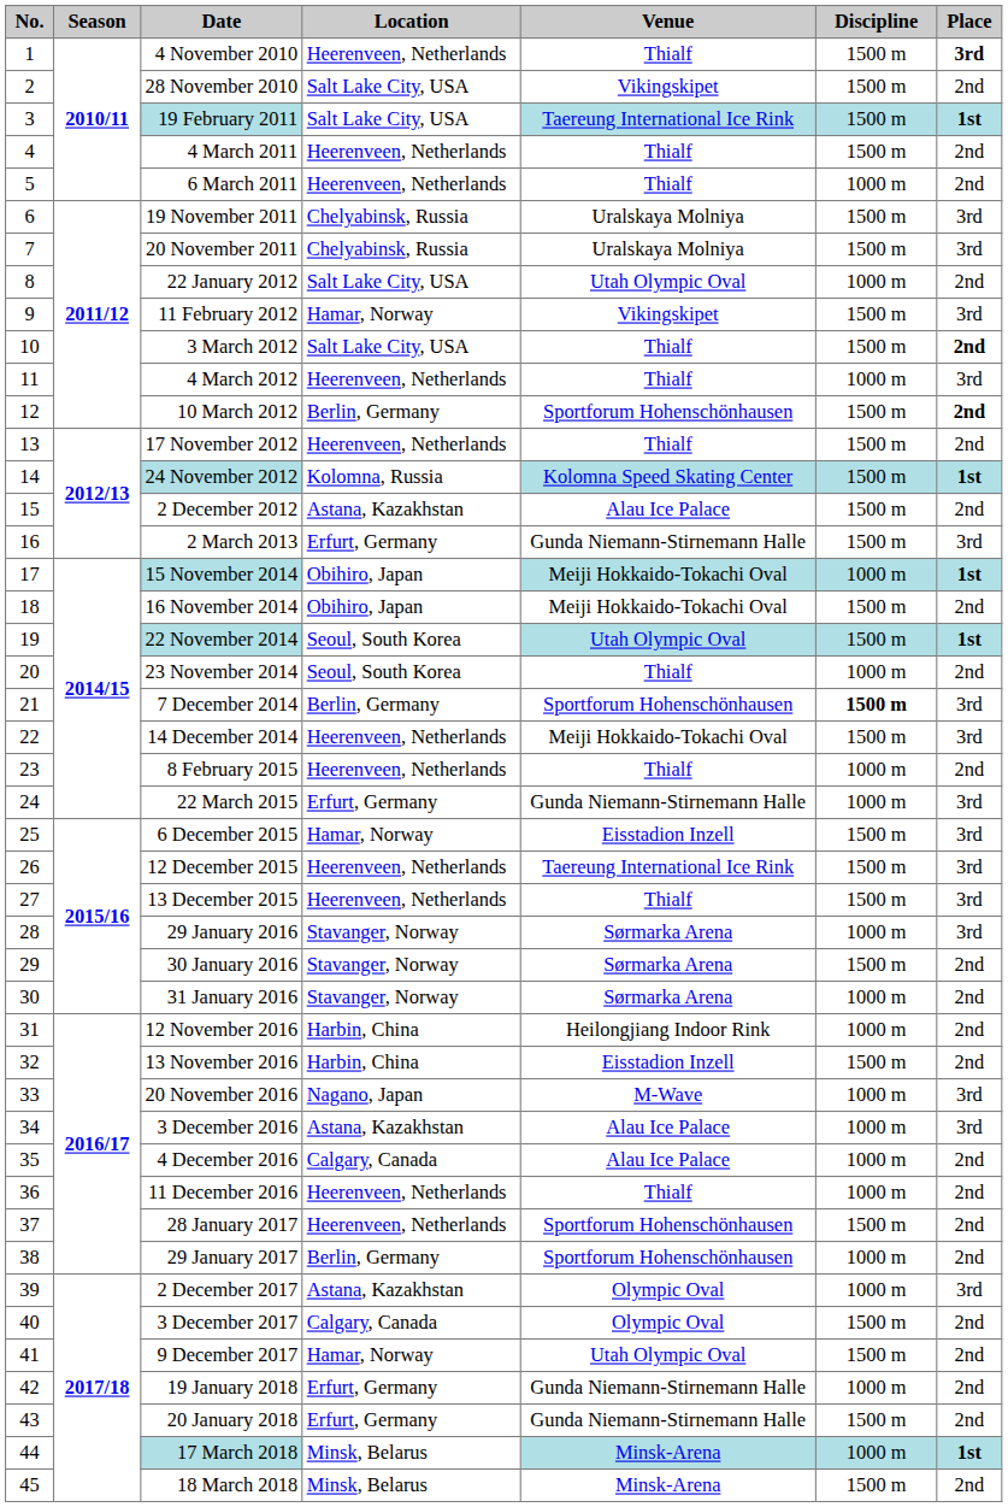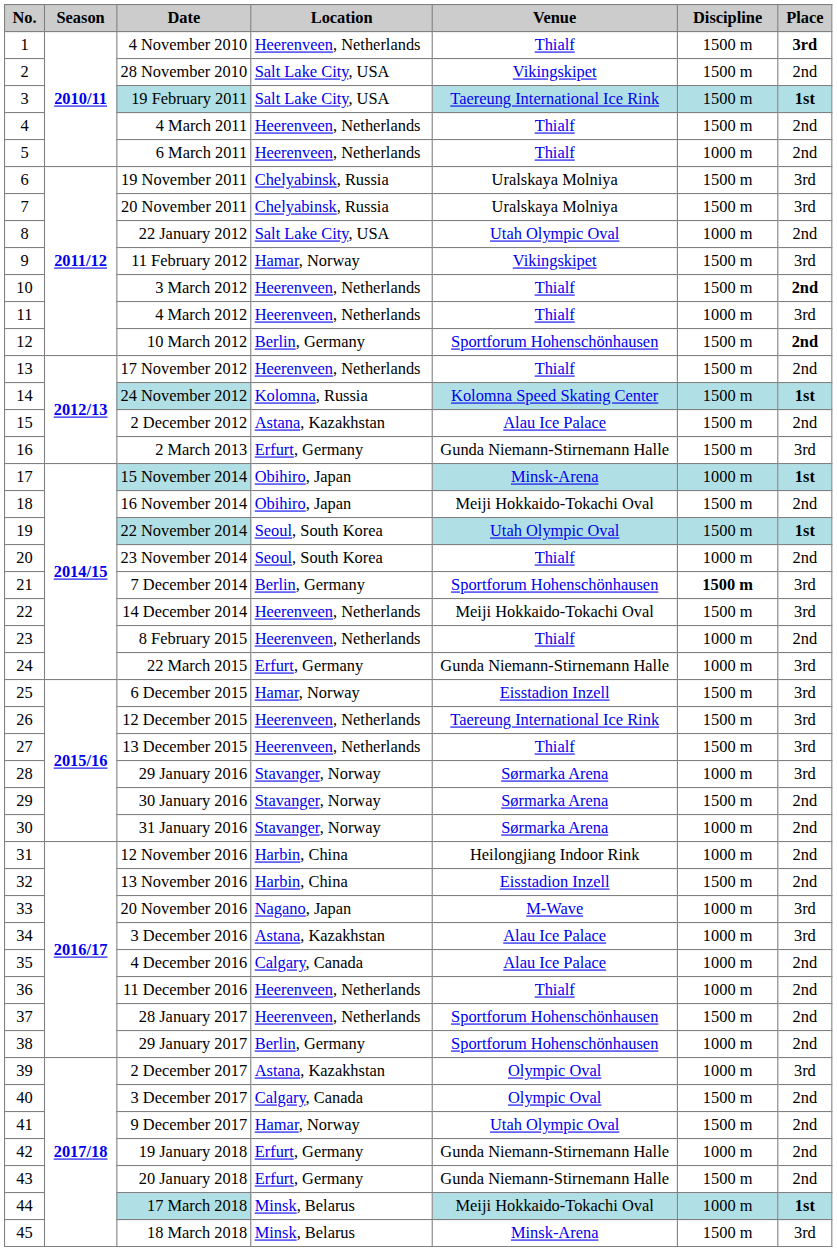3 March 2012 | Location: Salt Lake City, USA -> Heerenveen, Netherlands
15 November 2014 | Venue: Meiji Hokkaido-Tokachi Oval -> Minsk-Arena
17 March 2018 | Venue: Minsk-Arena -> Meiji Hokkaido-Tokachi Oval
18 March 2018 | Place: 2nd -> 3rd
